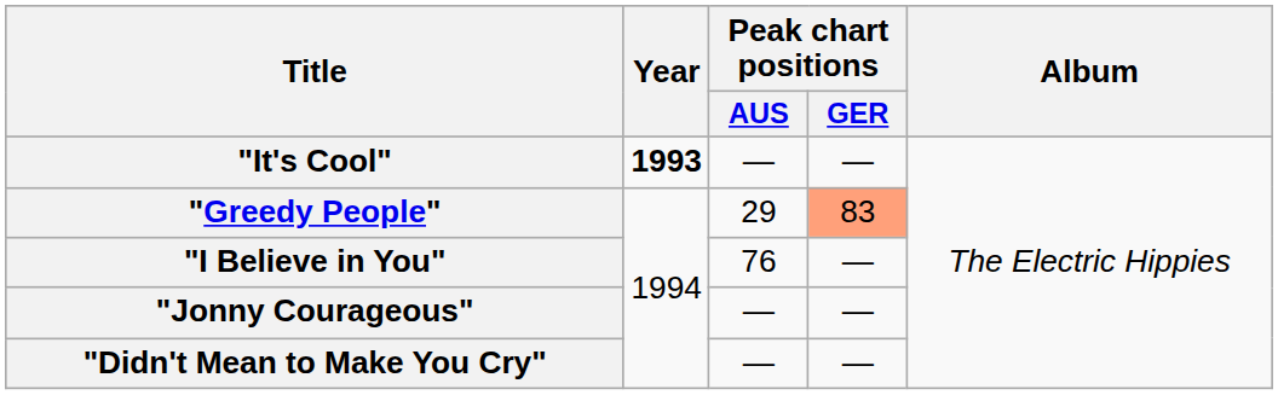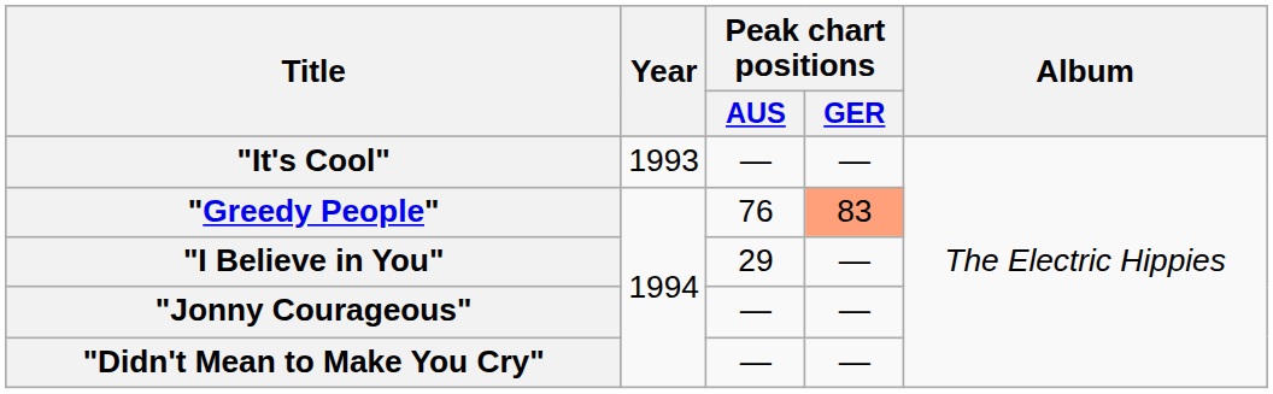"It's Cool" | Year: bold -> normal
"Greedy People" | Peak chart positions / AUS: 29 -> 76
"I Believe in You" | Peak chart positions / AUS: 76 -> 29
